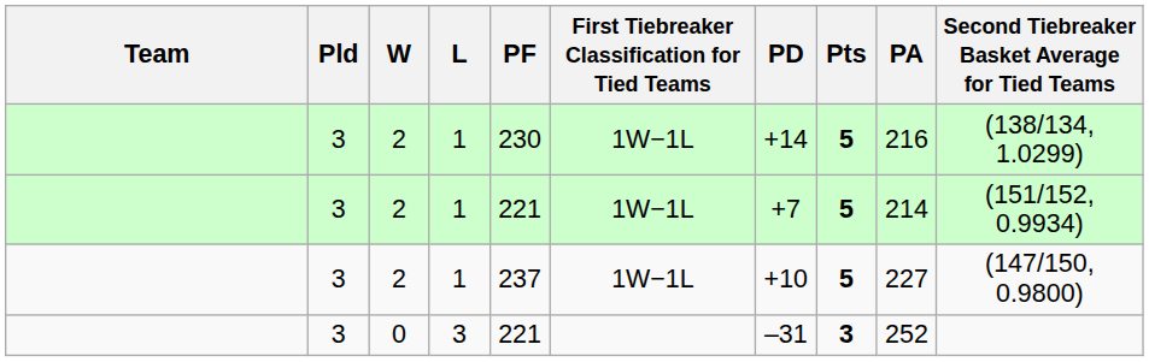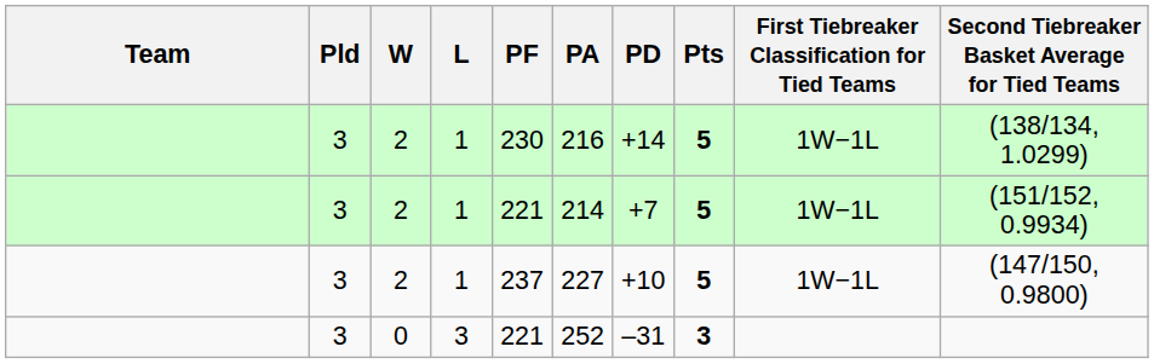columns swapped: PA <-> First Tiebreaker Classification for Tied Teams
